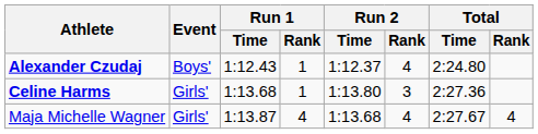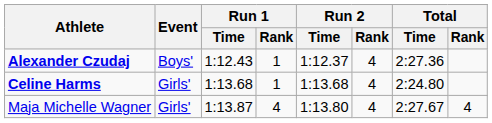Alexander Czudaj | Total / Time: 2:24.80 -> 2:27.36
Celine Harms | Run 2 / Time: 1:13.80 -> 1:13.68
Celine Harms | Run 2 / Rank: 3 -> 4
Celine Harms | Total / Time: 2:27.36 -> 2:24.80
Maja Michelle Wagner | Run 2 / Time: 1:13.68 -> 1:13.80
